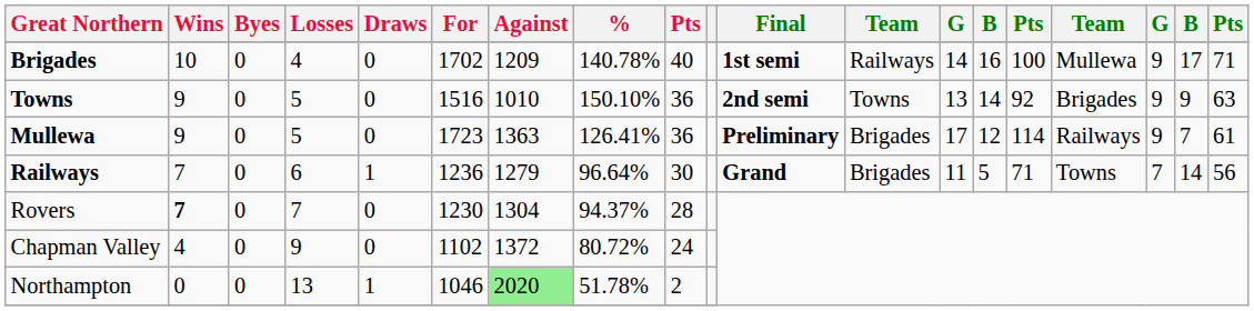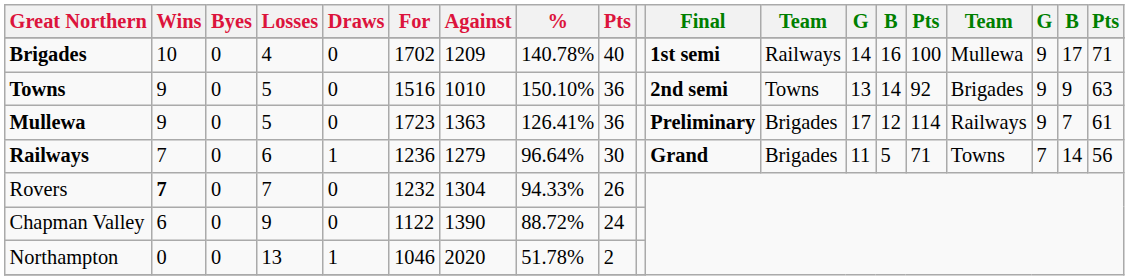Rovers | For: 1230 -> 1232
Rovers | %: 94.37% -> 94.33%
Rovers | column 9: 28 -> 26
Chapman Valley | Wins: 4 -> 6
Chapman Valley | For: 1102 -> 1122
Chapman Valley | Against: 1372 -> 1390
Chapman Valley | %: 80.72% -> 88.72%
Northampton | Against: lightgreen background -> no background
